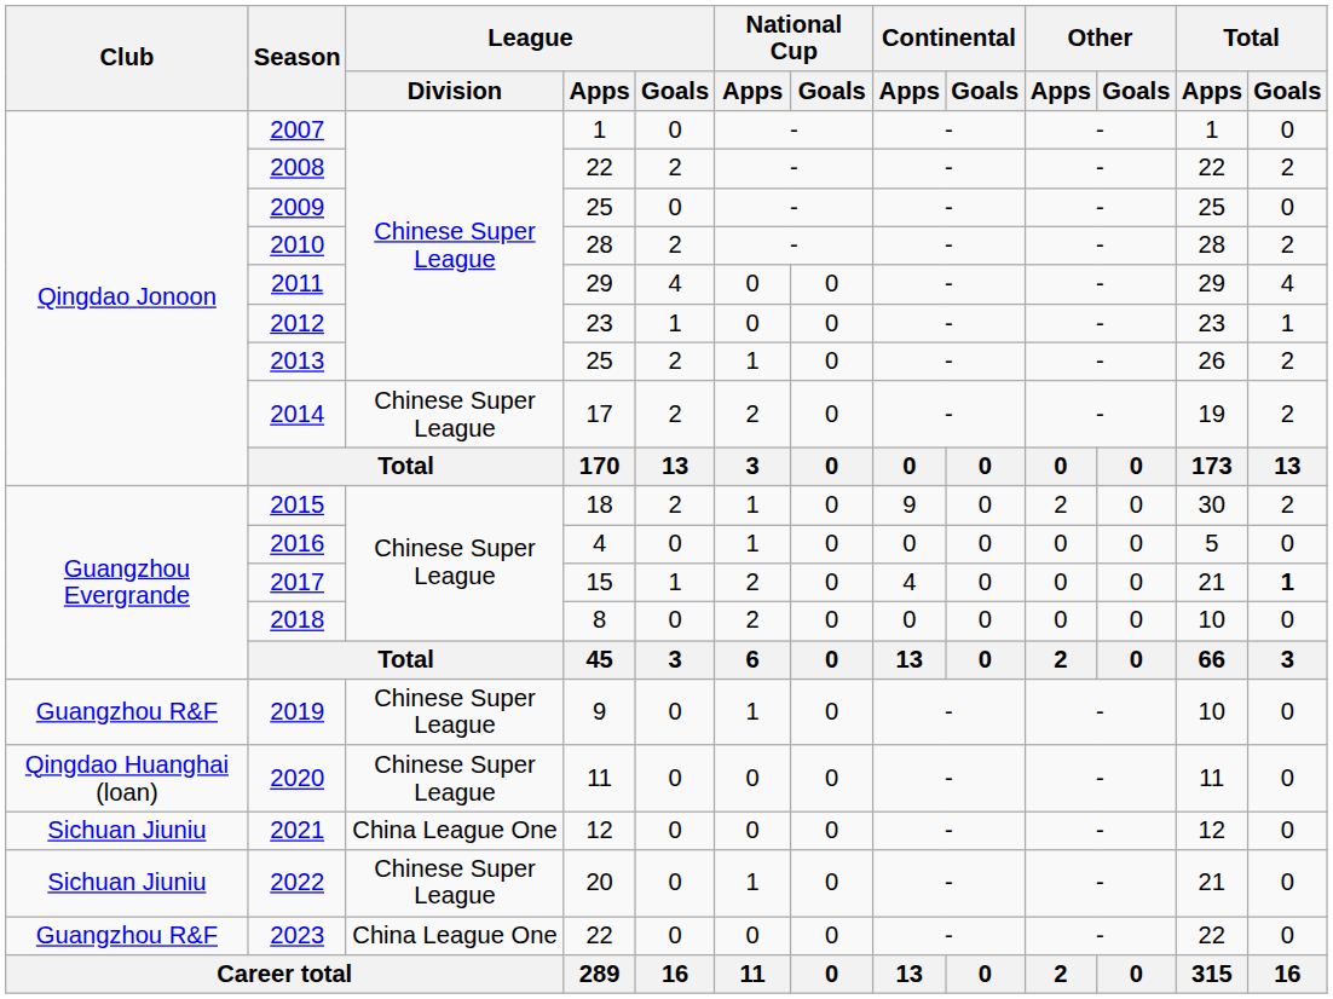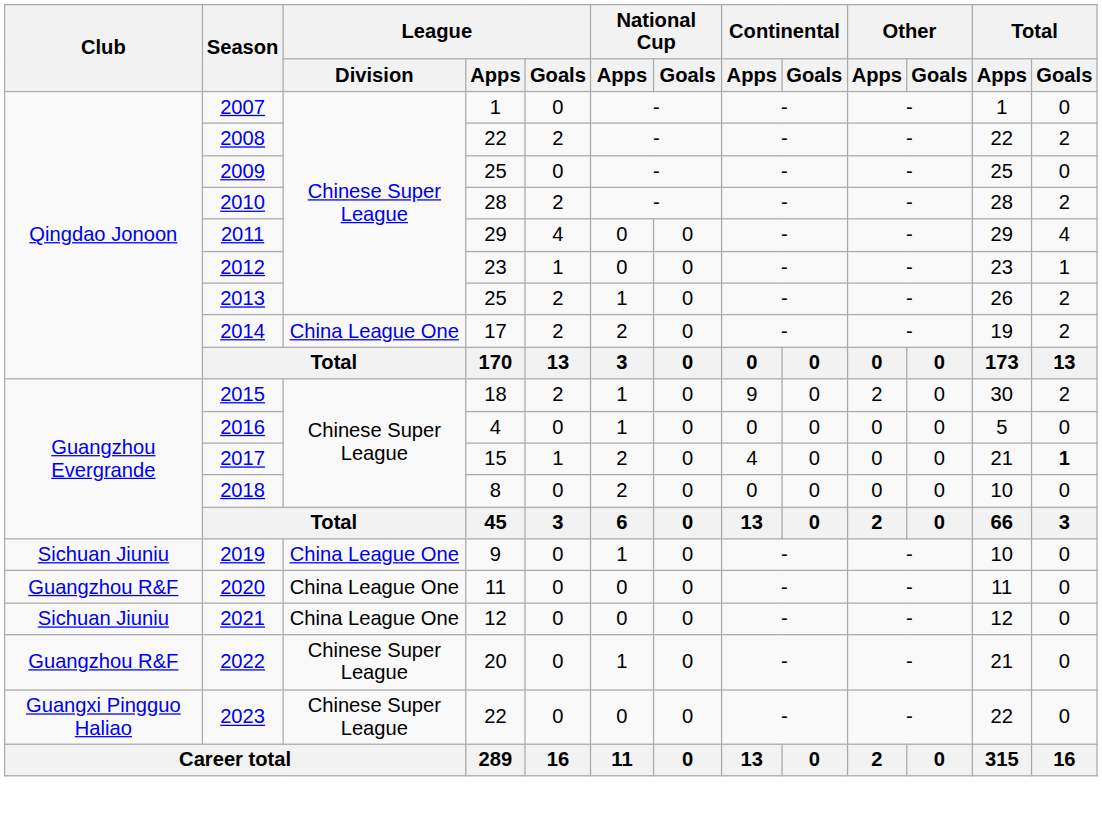2014 | League / Division: Chinese Super League -> China League One
2019 | Club: Guangzhou R&F -> Sichuan Jiuniu
2019 | League / Division: Chinese Super League -> China League One
2020 | Club: Qingdao Huanghai (loan) -> Guangzhou R&F
2020 | League / Division: Chinese Super League -> China League One
2022 | Club: Sichuan Jiuniu -> Guangzhou R&F
2023 | Club: Guangzhou R&F -> Guangxi Pingguo Haliao
2023 | League / Division: China League One -> Chinese Super League
